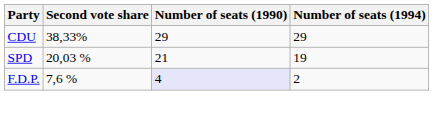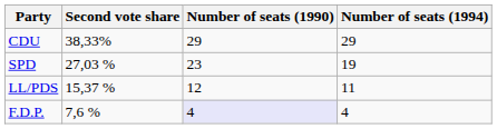SPD | Second vote share: 20,03 % -> 27,03 %
SPD | Number of seats (1990): 21 -> 23
+ row: LL/PDS | 15,37 % | 12 | 11
F.D.P. | Number of seats (1994): 2 -> 4
